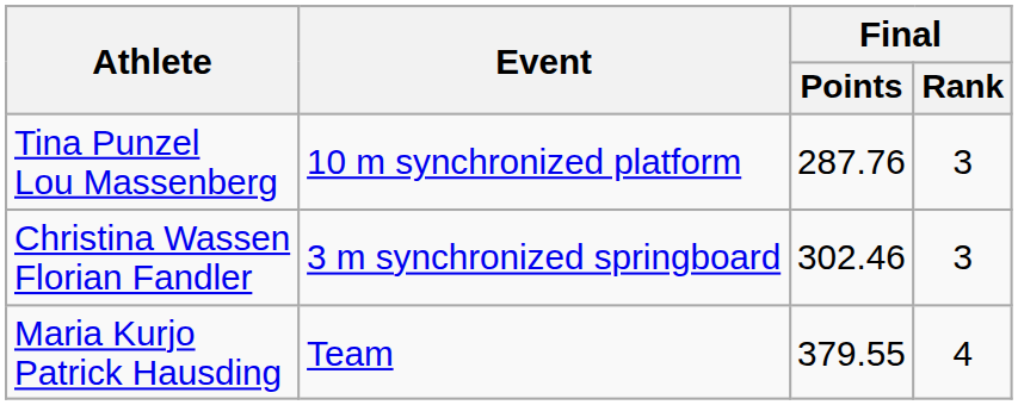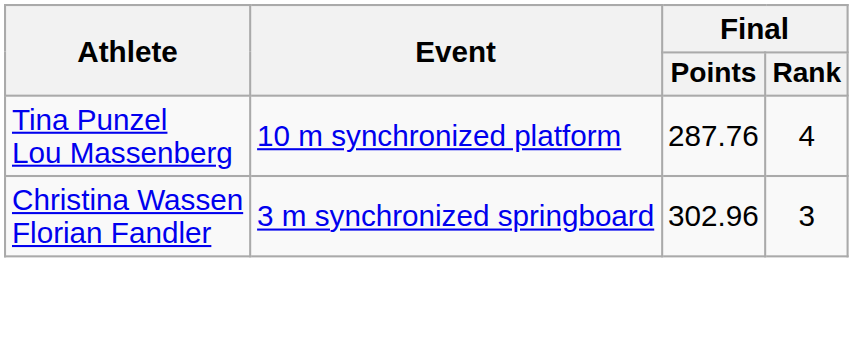Tina Punzel Lou Massenberg | Final / Rank: 3 -> 4
Christina Wassen Florian Fandler | Final / Points: 302.46 -> 302.96
- row: Maria Kurjo Patrick Hausding | Team | 379.55 | 4
